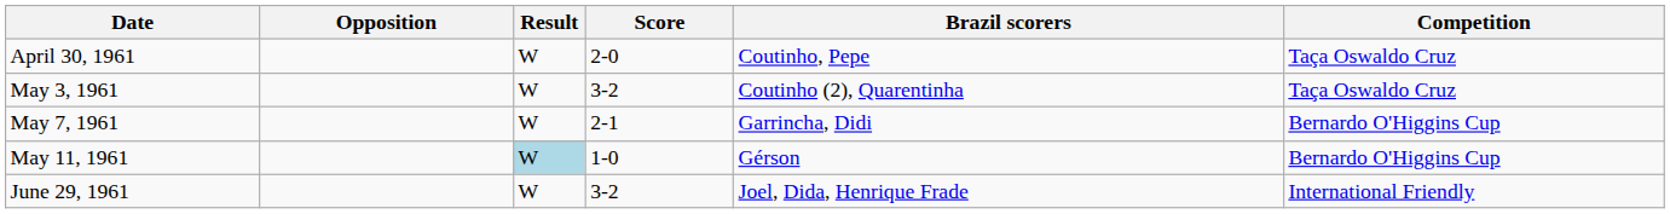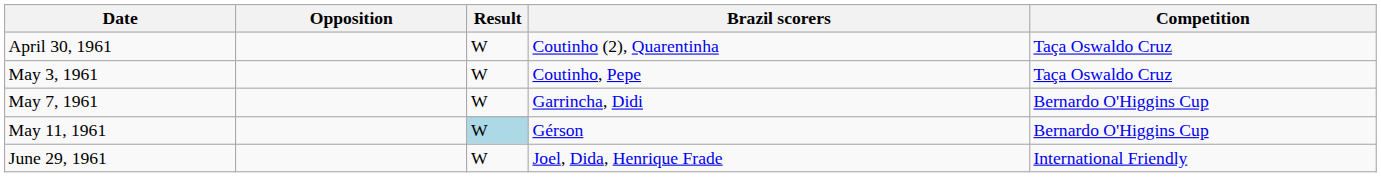- column: Score | 2-0 | 3-2 | 2-1 | 1-0 | 3-2
April 30, 1961 | Brazil scorers: Coutinho, Pepe -> Coutinho (2), Quarentinha
May 3, 1961 | Brazil scorers: Coutinho (2), Quarentinha -> Coutinho, Pepe
